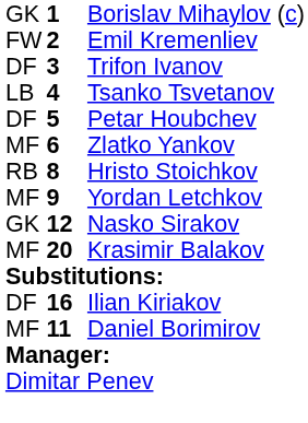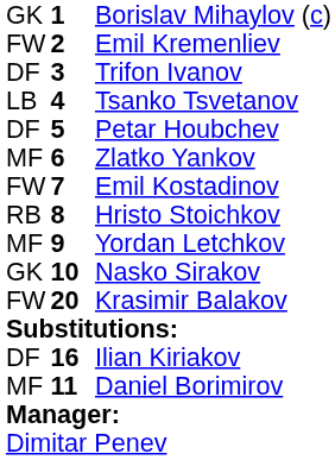+ row: FW | 7 | Emil Kostadinov
Nasko Sirakov | column 2: 12 -> 10
Krasimir Balakov | column 1: MF -> FW
